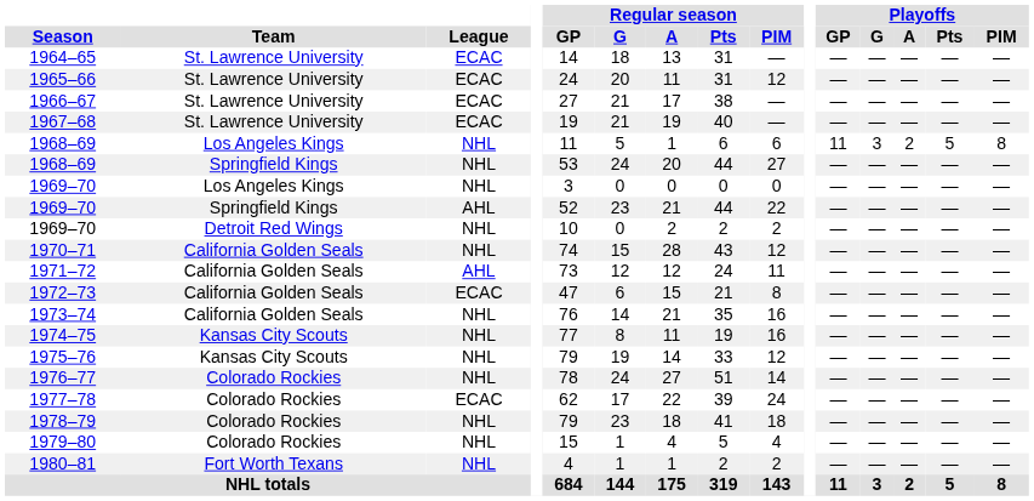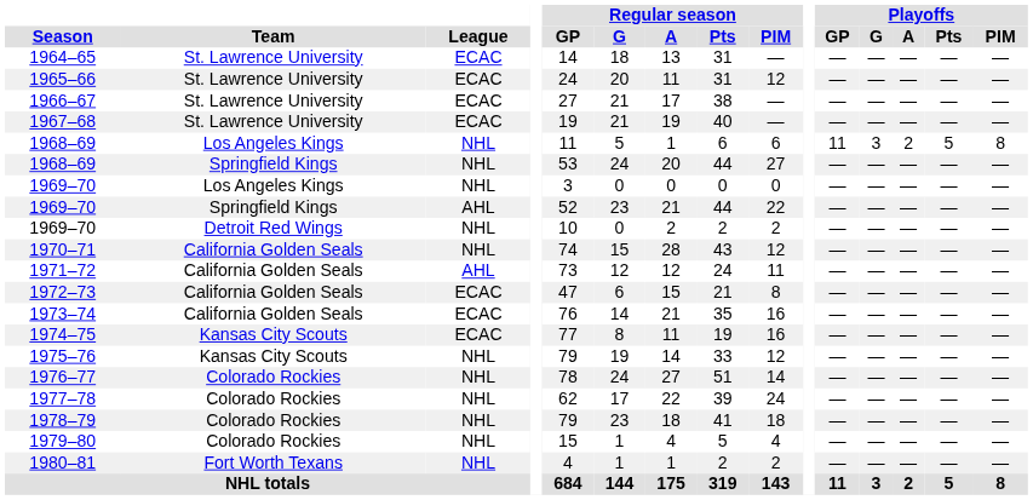1973–74 | League: NHL -> ECAC
1974–75 | League: NHL -> ECAC
1977–78 | League: ECAC -> NHL
